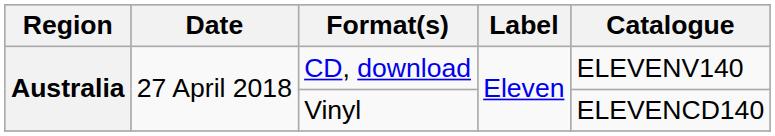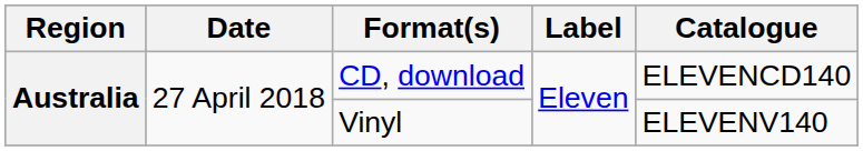CD, download | Catalogue: ELEVENV140 -> ELEVENCD140
Vinyl | Catalogue: ELEVENCD140 -> ELEVENV140
